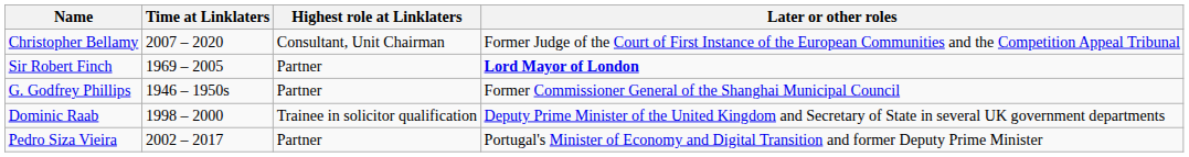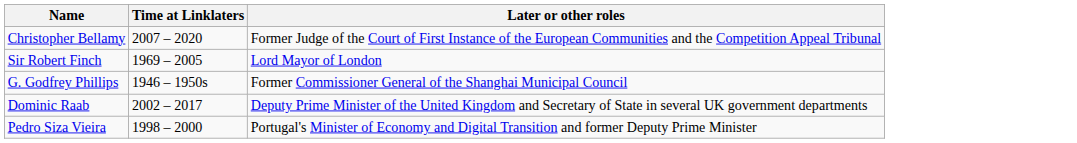- column: Highest role at Linklaters | Consultant, Unit Chairman | Partner | Partner | Trainee in solicitor qualification | Partner
Sir Robert Finch | Later or other roles: bold -> normal
Dominic Raab | Time at Linklaters: 1998 – 2000 -> 2002 – 2017
Pedro Siza Vieira | Time at Linklaters: 2002 – 2017 -> 1998 – 2000
